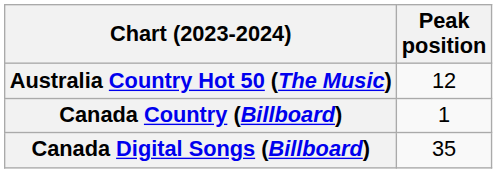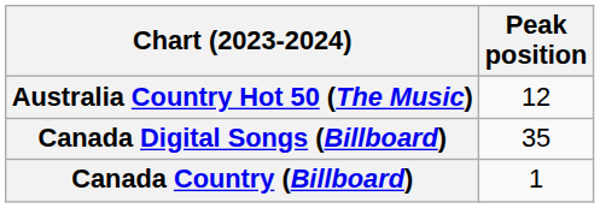rows swapped: Canada Country (Billboard) <-> Canada Digital Songs (Billboard)
